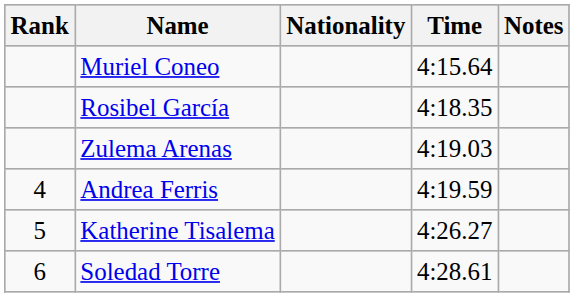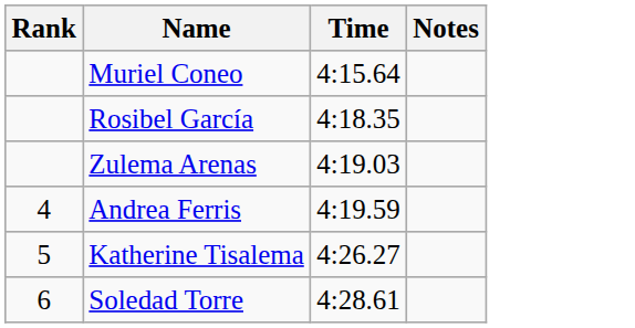- column: Nationality
